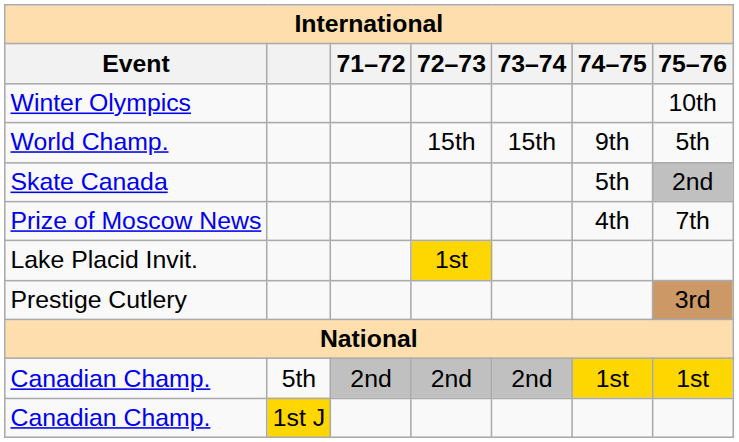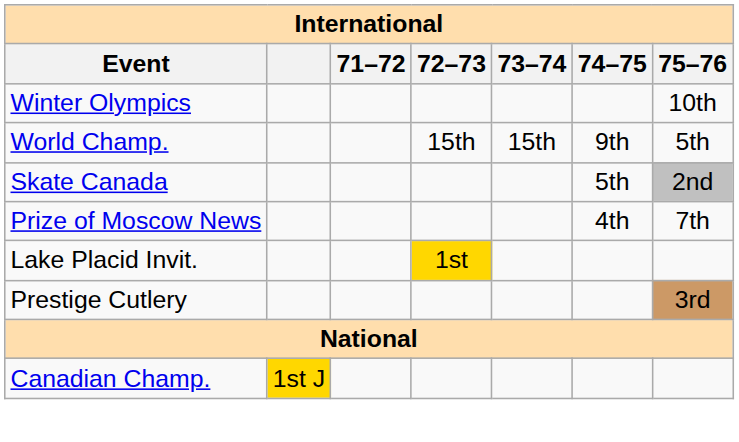- row: Canadian Champ. | 5th | 2nd | 2nd | 2nd | 1st | 1st
